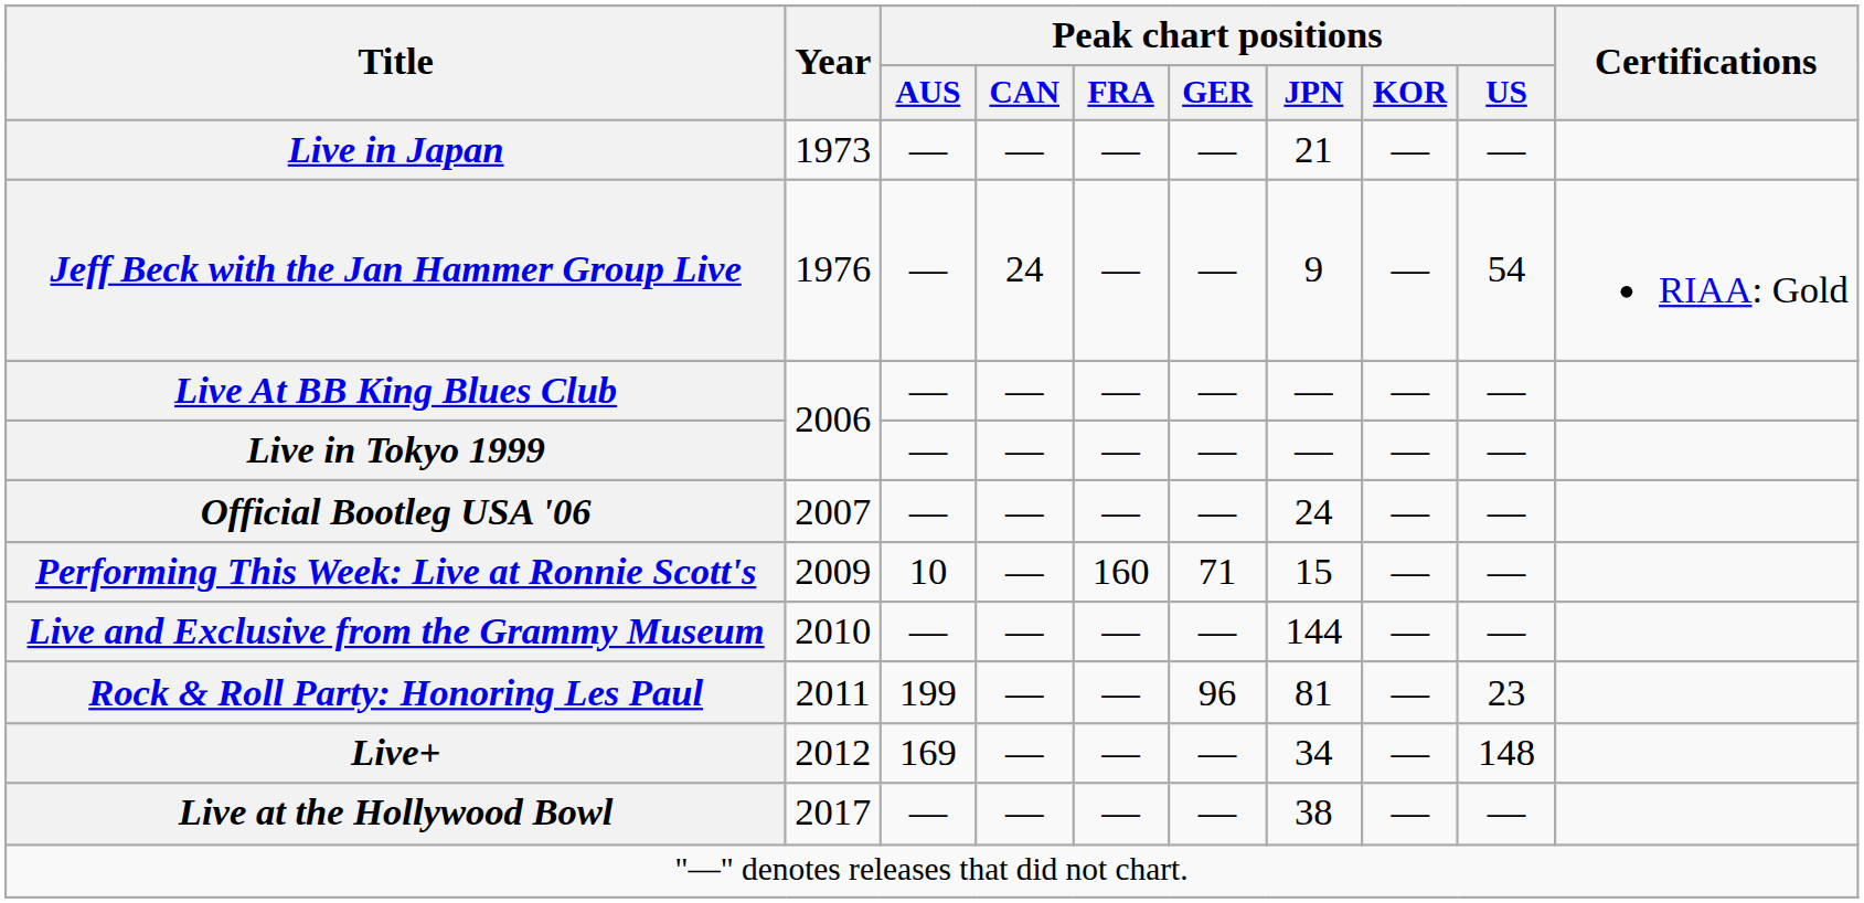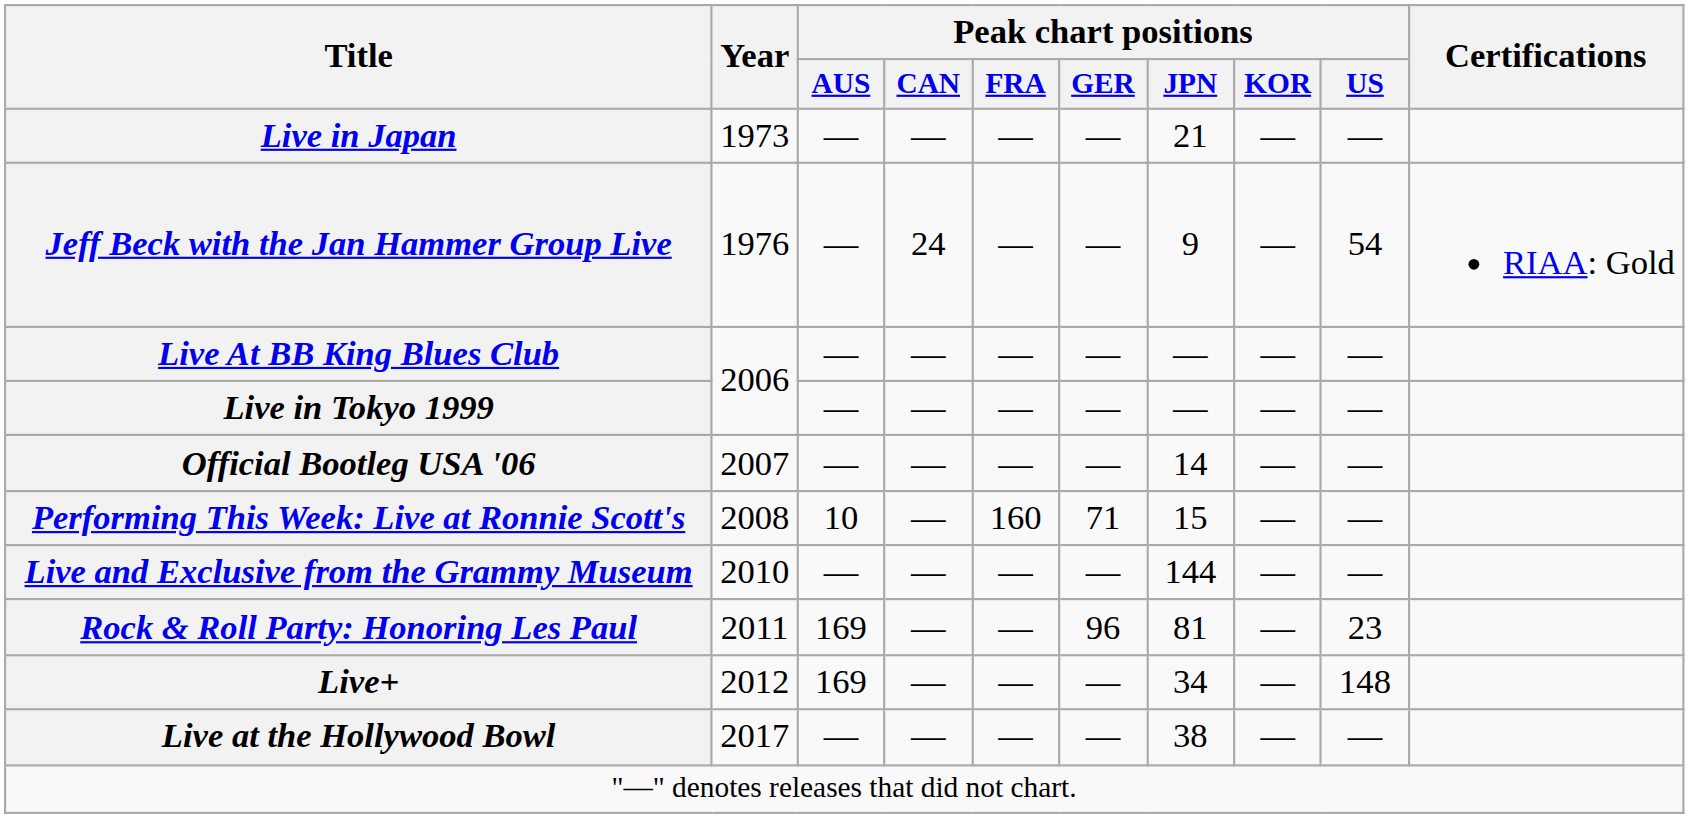Official Bootleg USA '06 | Peak chart positions / JPN: 24 -> 14
Performing This Week: Live at Ronnie Scott's | Year: 2009 -> 2008
Rock & Roll Party: Honoring Les Paul | Peak chart positions / AUS: 199 -> 169
